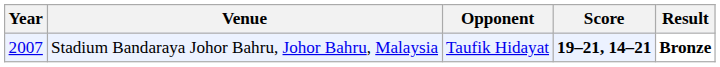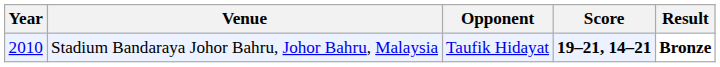Stadium Bandaraya Johor Bahru, Johor Bahru, Malaysia | Year: 2007 -> 2010
